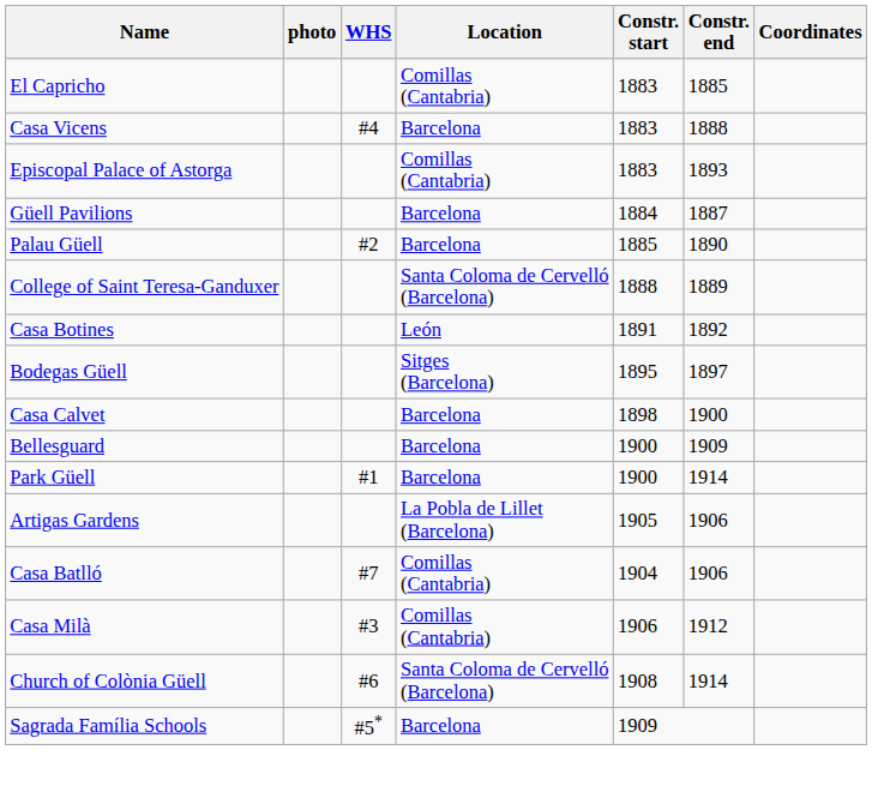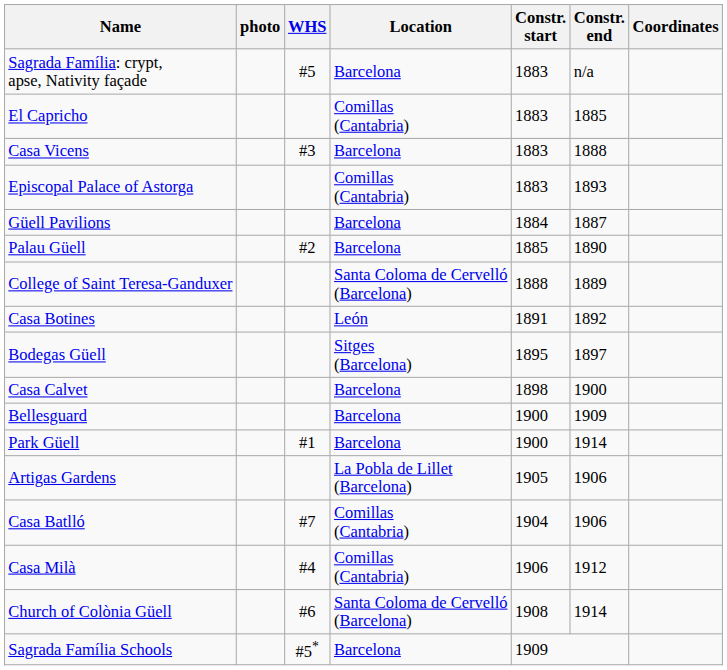+ row: Sagrada Família: crypt, apse, Nativity façade | #5 | Barcelona | 1883 | n/a
Casa Vicens | WHS: #4 -> #3
Casa Milà | WHS: #3 -> #4
